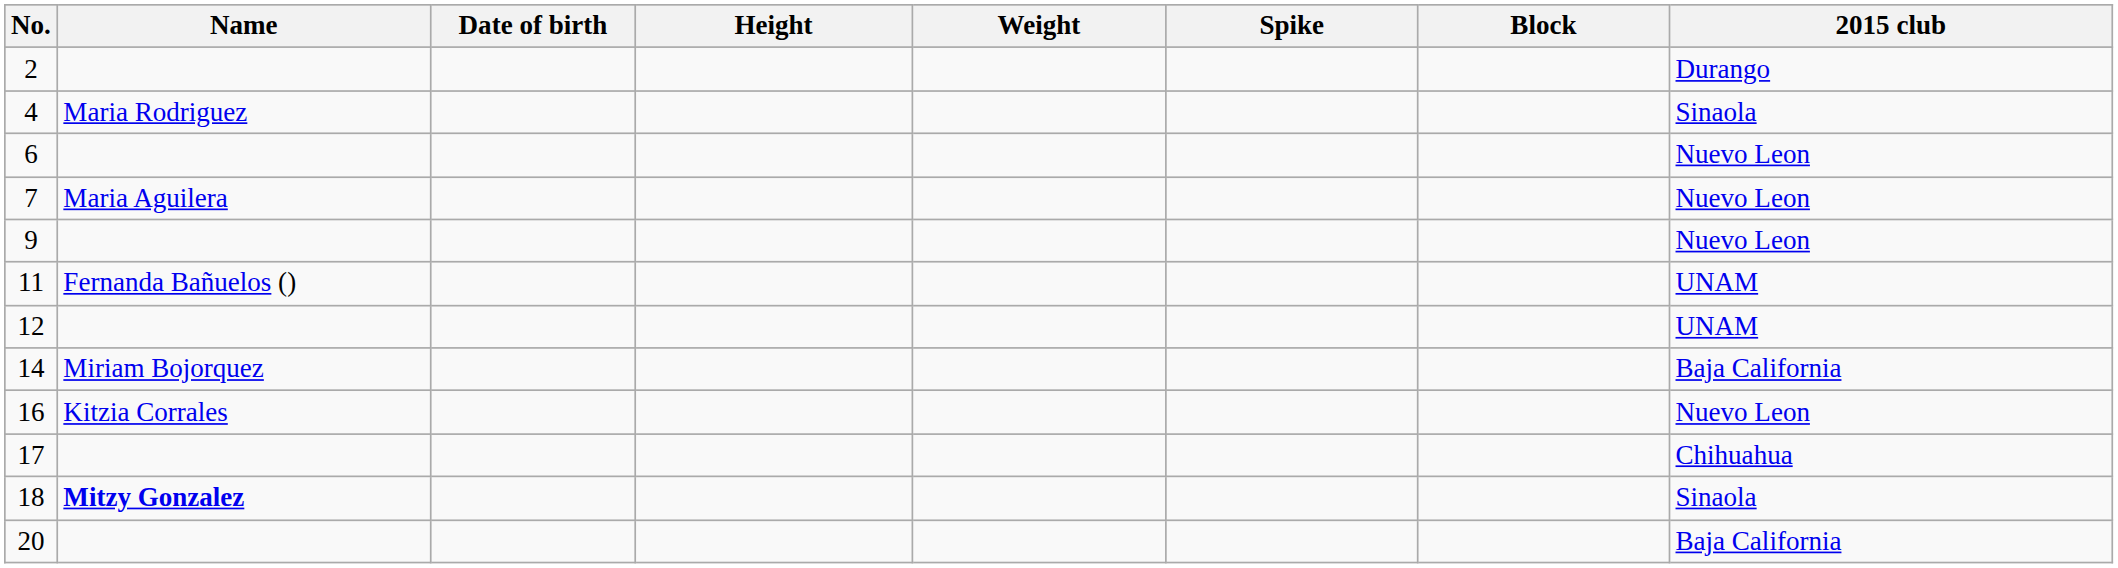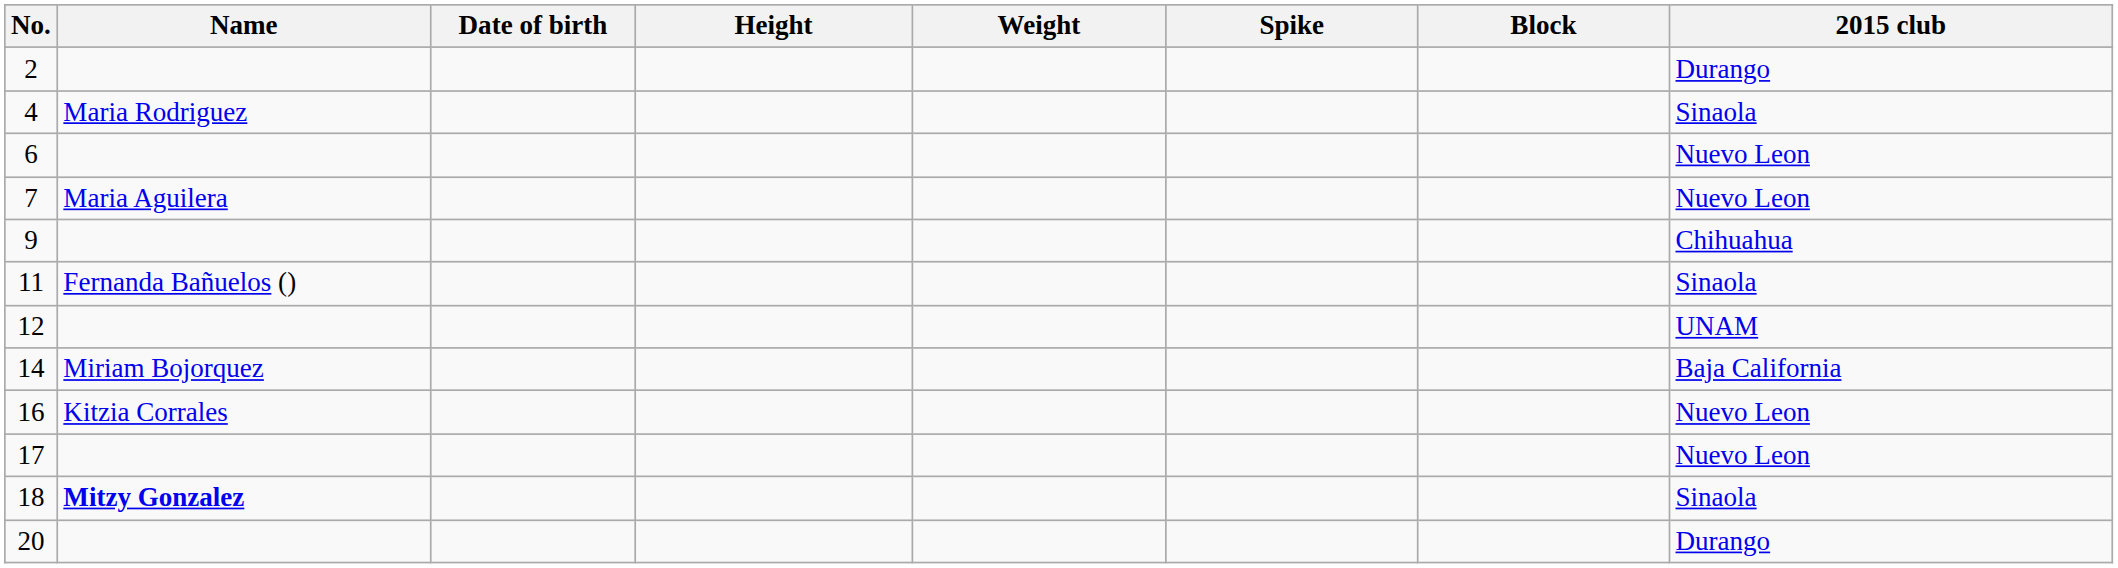9 | 2015 club: Nuevo Leon -> Chihuahua
11 | 2015 club: UNAM -> Sinaola
17 | 2015 club: Chihuahua -> Nuevo Leon
20 | 2015 club: Baja California -> Durango
